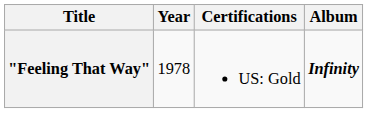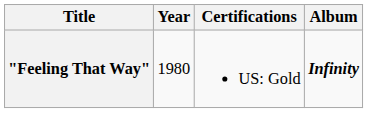"Feeling That Way" | Year: 1978 -> 1980
